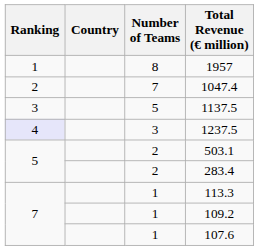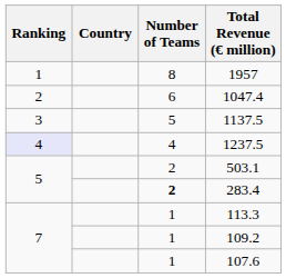1047.4 | Number of Teams: 7 -> 6
1237.5 | Number of Teams: 3 -> 4
283.4 | Number of Teams: normal -> bold
